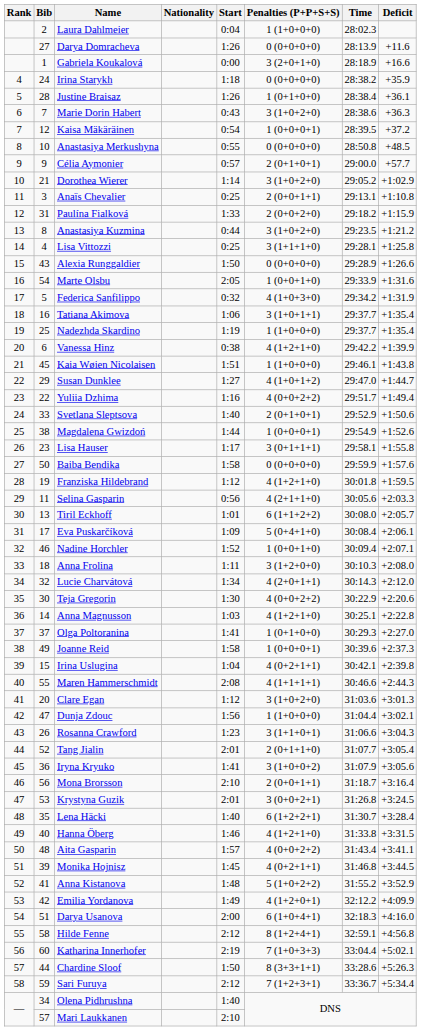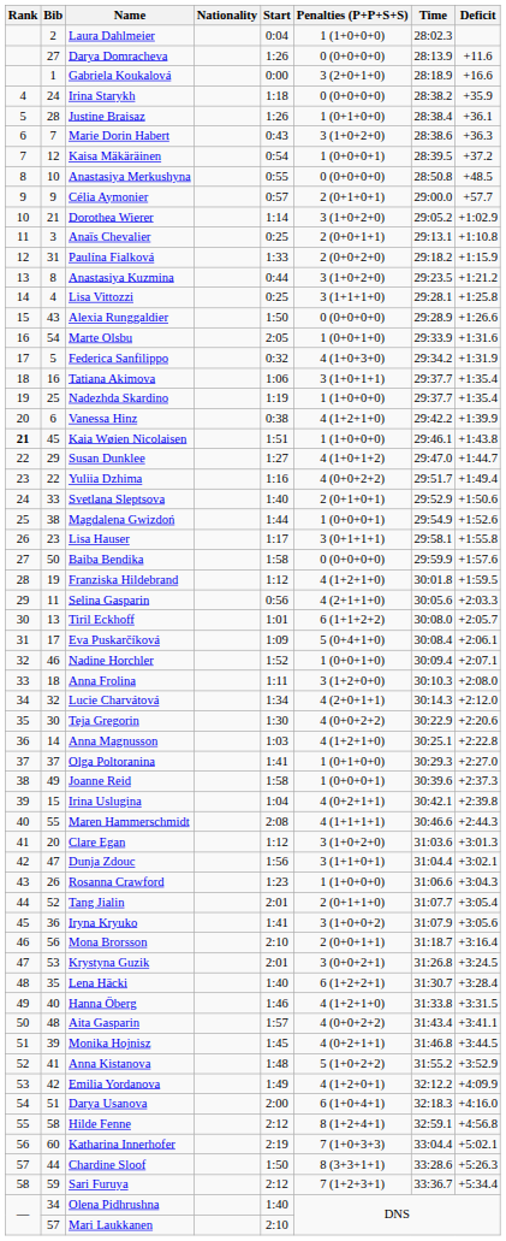Kaia Wøien Nicolaisen | Rank: normal -> bold
Dunja Zdouc | Penalties (P+P+S+S): 1 (1+0+0+0) -> 3 (1+1+0+1)
Rosanna Crawford | Penalties (P+P+S+S): 3 (1+1+0+1) -> 1 (1+0+0+0)
